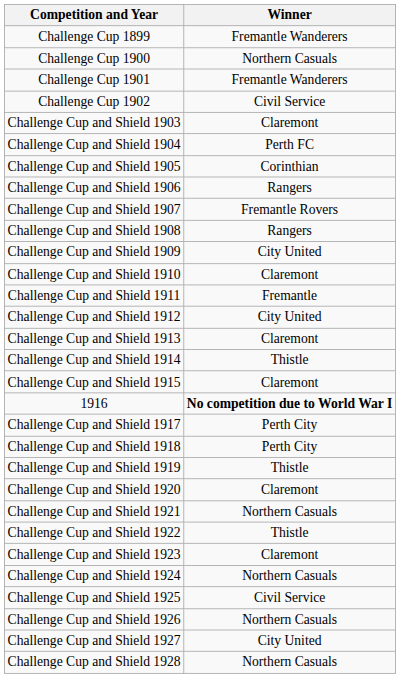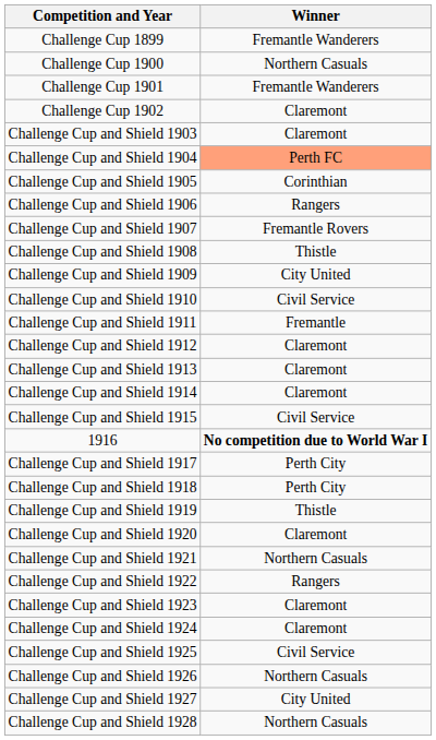Challenge Cup 1902 | Winner: Civil Service -> Claremont
Challenge Cup and Shield 1904 | Winner: no background -> lightsalmon background
Challenge Cup and Shield 1908 | Winner: Rangers -> Thistle
Challenge Cup and Shield 1910 | Winner: Claremont -> Civil Service
Challenge Cup and Shield 1912 | Winner: City United -> Claremont
Challenge Cup and Shield 1914 | Winner: Thistle -> Claremont
Challenge Cup and Shield 1915 | Winner: Claremont -> Civil Service
Challenge Cup and Shield 1922 | Winner: Thistle -> Rangers
Challenge Cup and Shield 1924 | Winner: Northern Casuals -> Claremont
